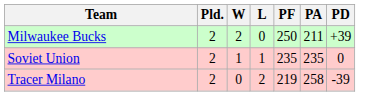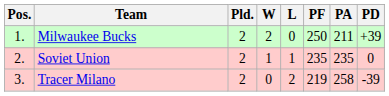+ column: Pos. | 1. | 2. | 3.
